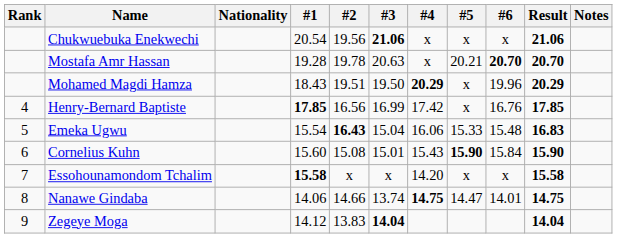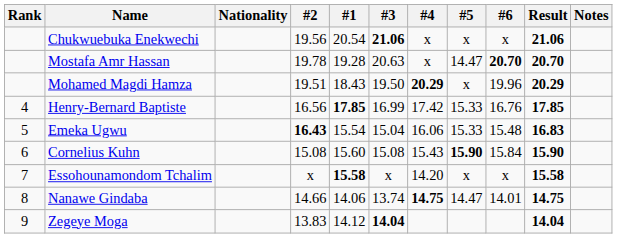columns swapped: #1 <-> #2
Mostafa Amr Hassan | #5: 20.21 -> 14.47
Henry-Bernard Baptiste | #5: x -> 15.33
Cornelius Kuhn | #3: 15.01 -> 15.08
